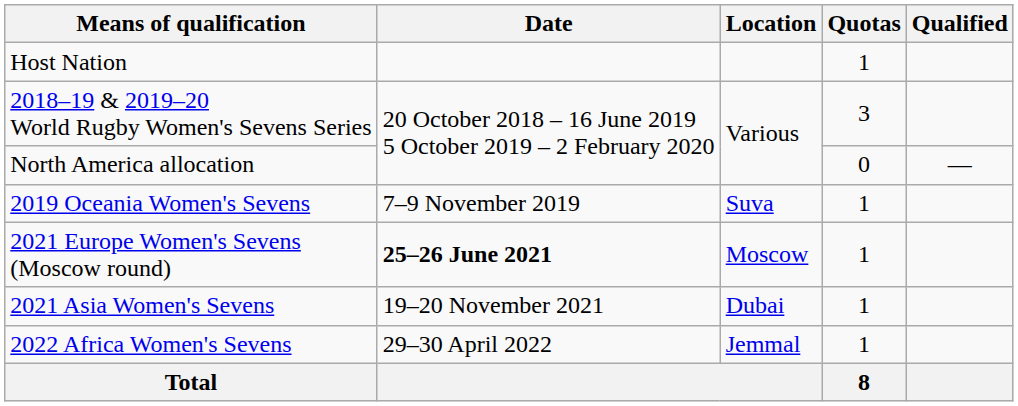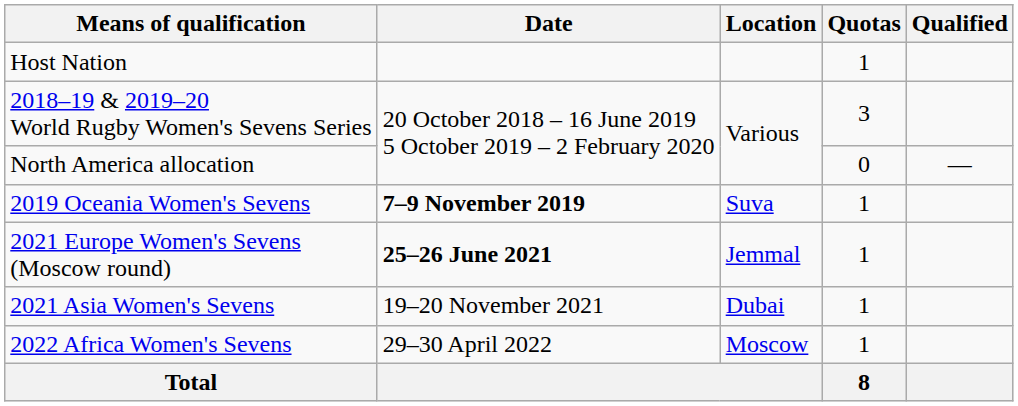2019 Oceania Women's Sevens | Date: normal -> bold
2021 Europe Women's Sevens (Moscow round) | Location: Moscow -> Jemmal
2022 Africa Women's Sevens | Location: Jemmal -> Moscow
